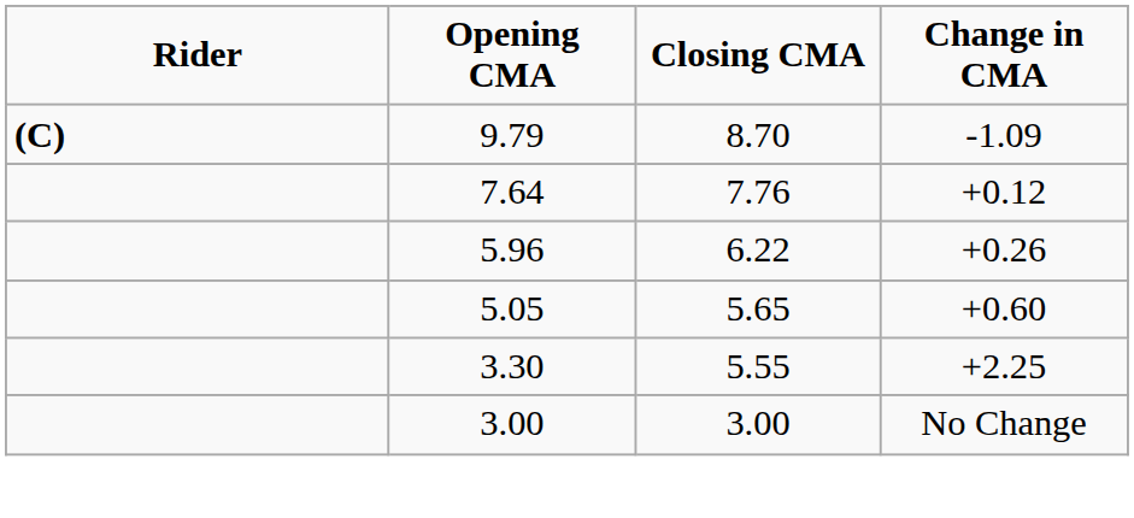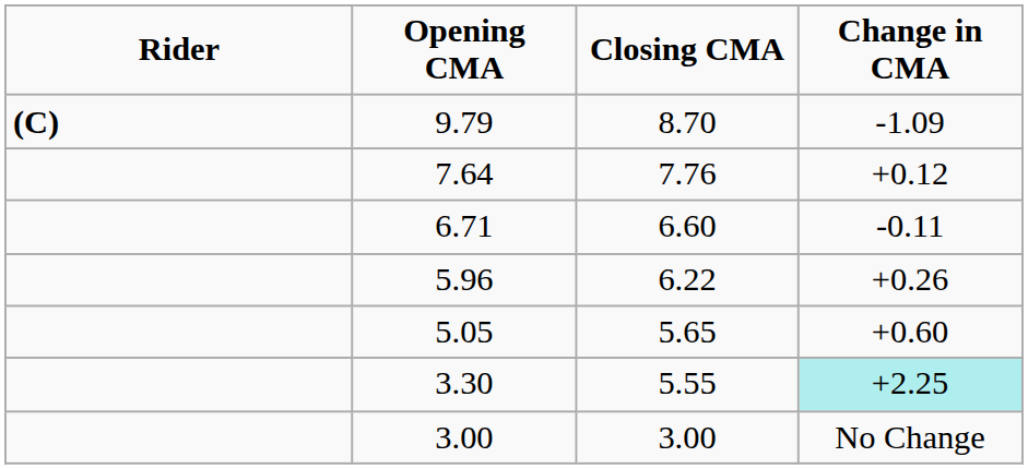+ row: 6.71 | 6.60 | -0.11
3.30 | Change in CMA: no background -> paleturquoise background
